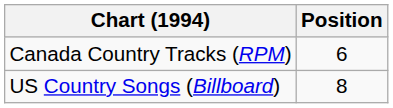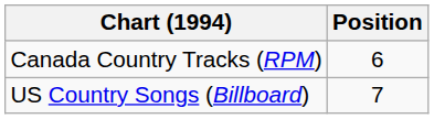US Country Songs (Billboard) | Position: 8 -> 7
